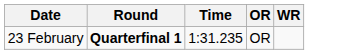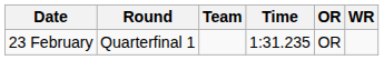+ column: Team
23 February | Round: bold -> normal
